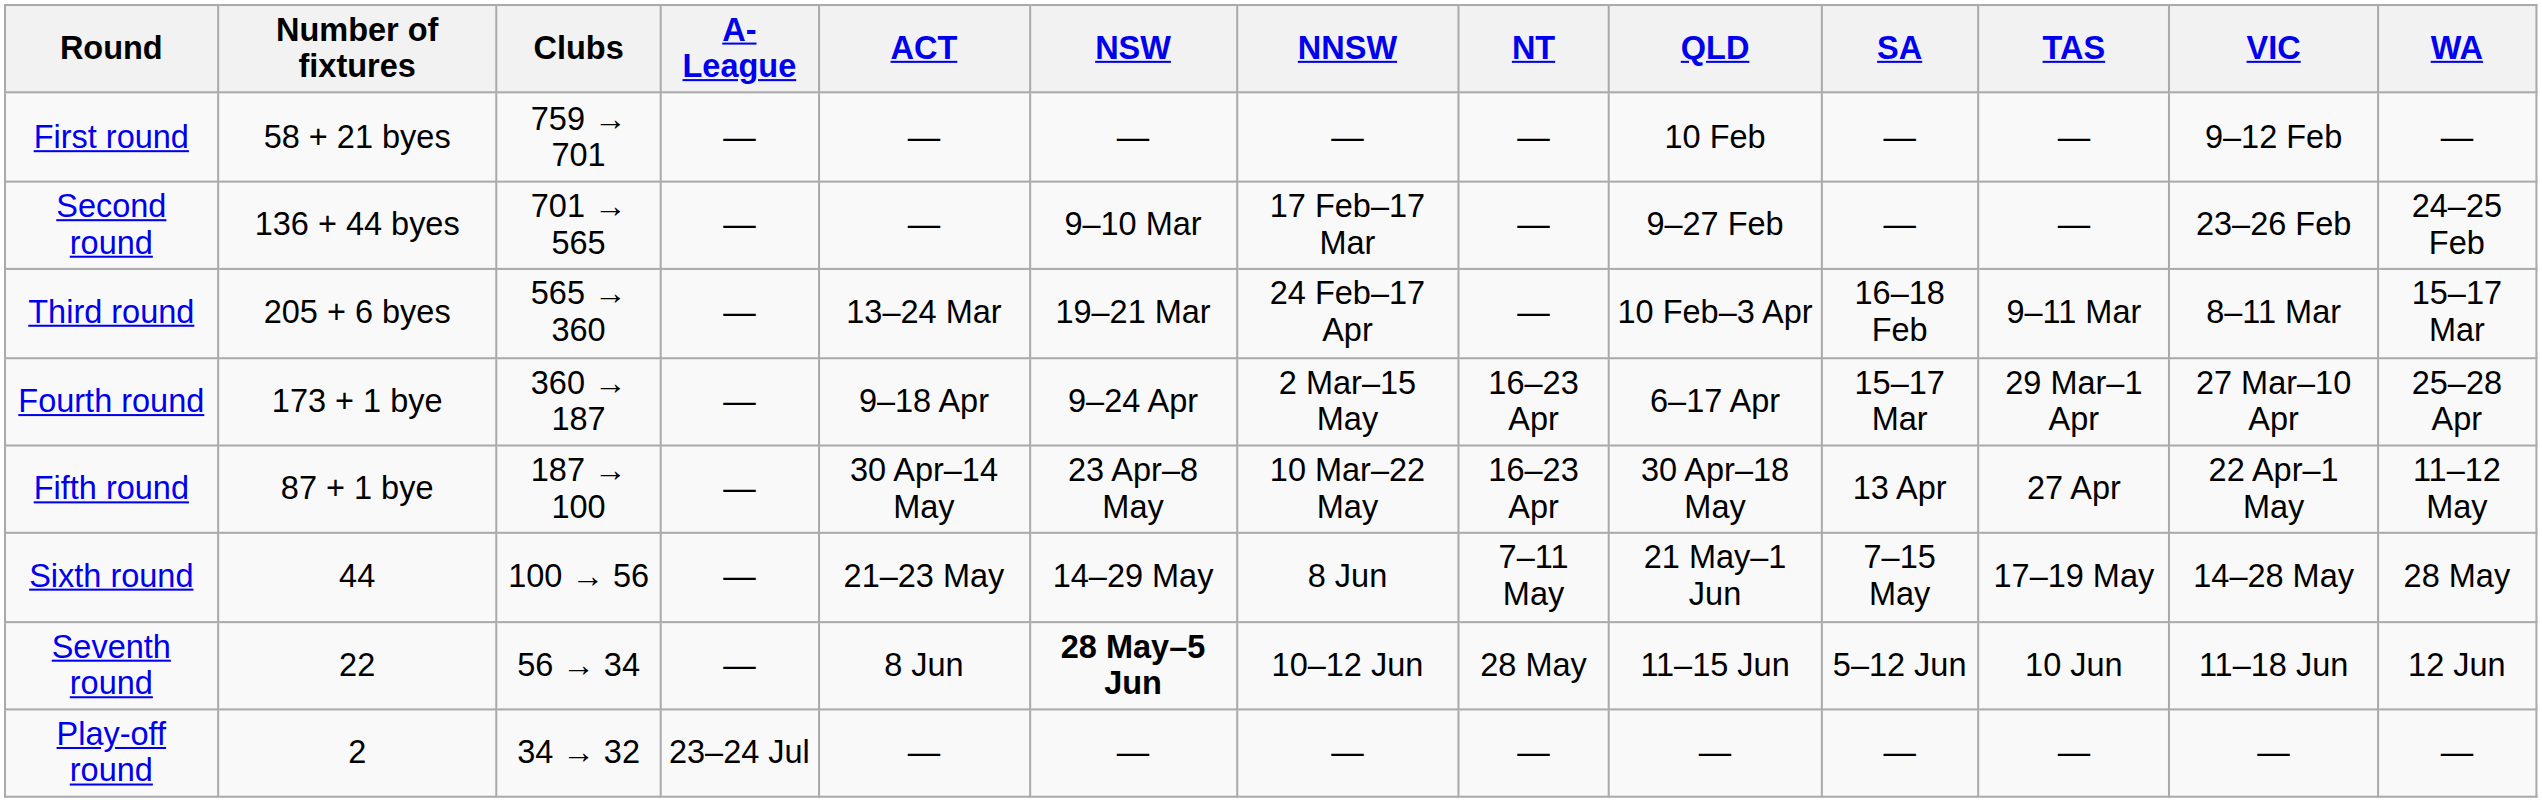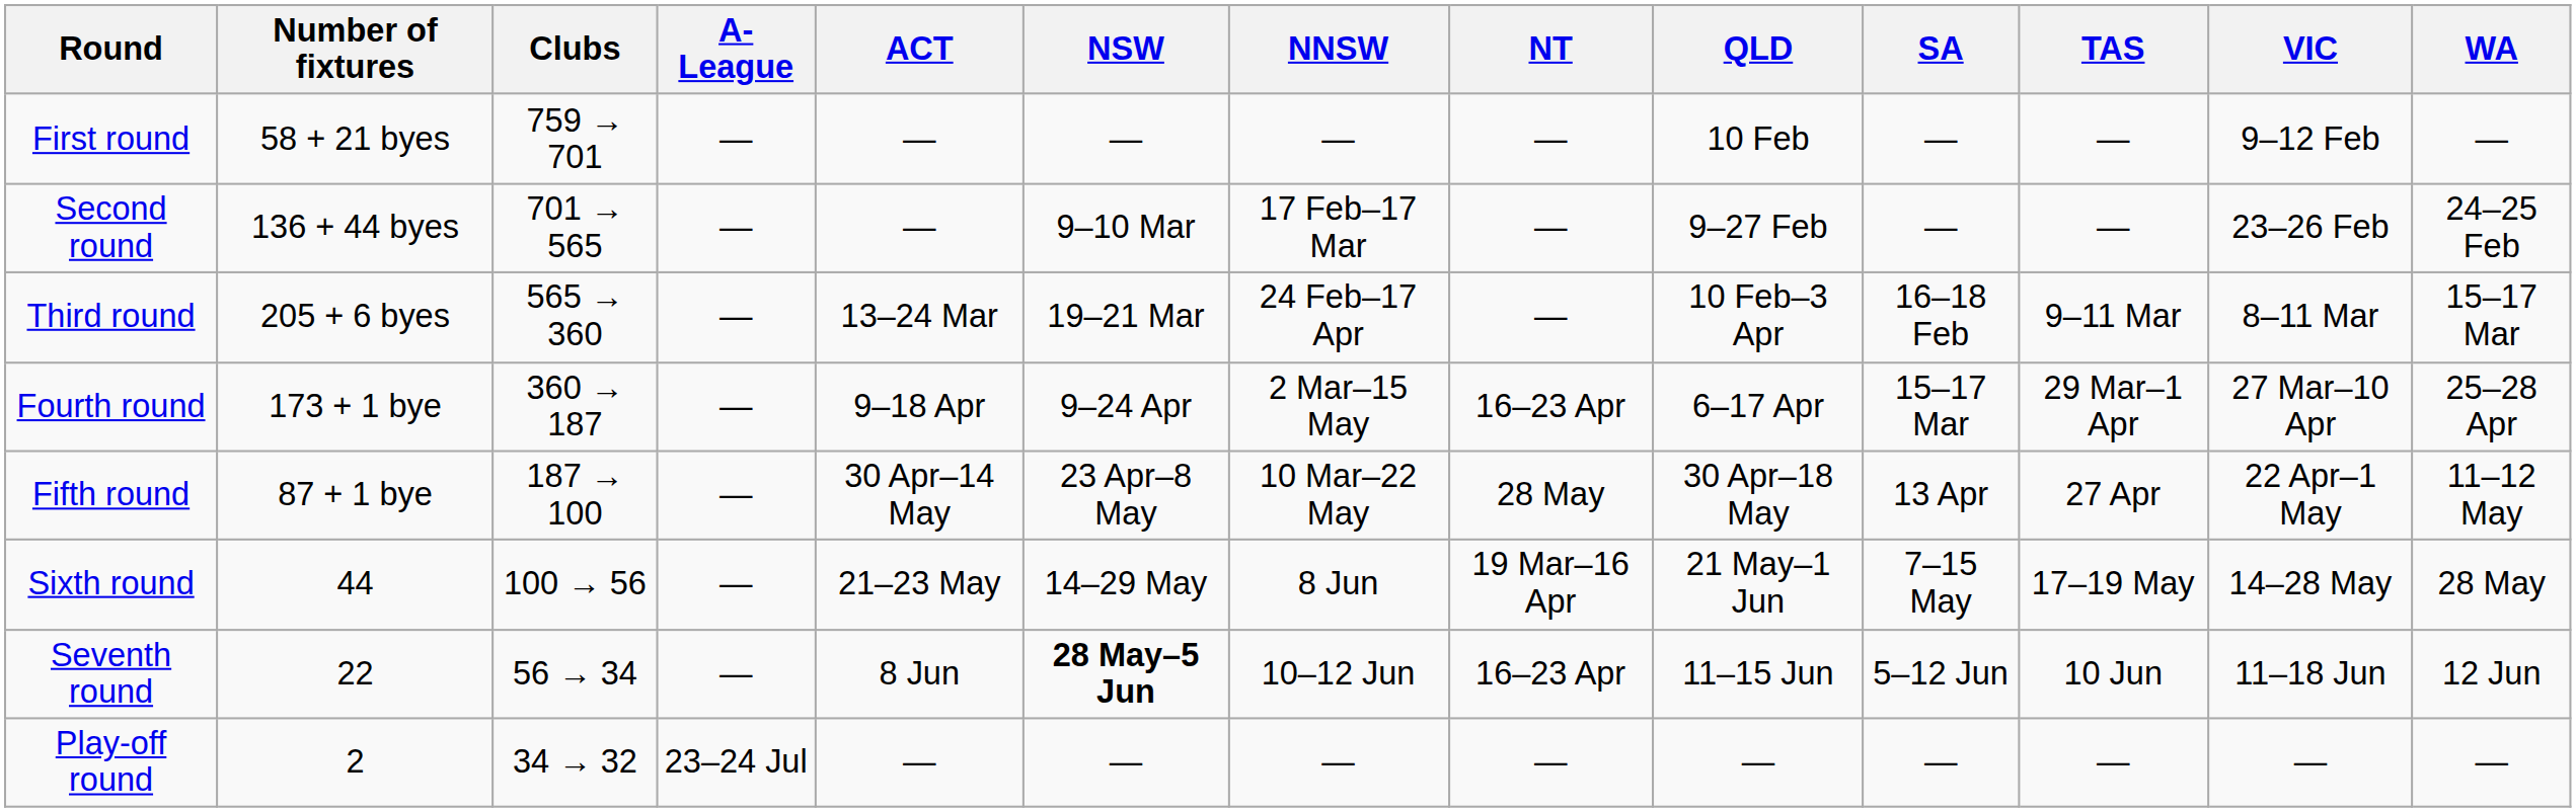Fifth round | NT: 16–23 Apr -> 28 May
Sixth round | NT: 7–11 May -> 19 Mar–16 Apr
Seventh round | NT: 28 May -> 16–23 Apr
